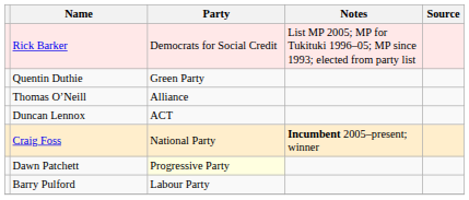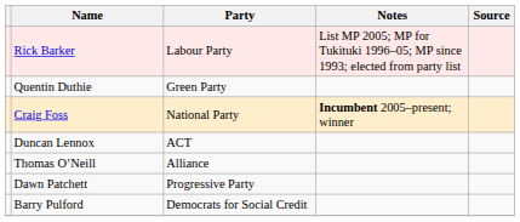Rick Barker | Party: Democrats for Social Credit -> Labour Party
rows swapped: Craig Foss <-> Thomas O’Neill
Dawn Patchett | Party: lightyellow background -> no background
Barry Pulford | Party: Labour Party -> Democrats for Social Credit
